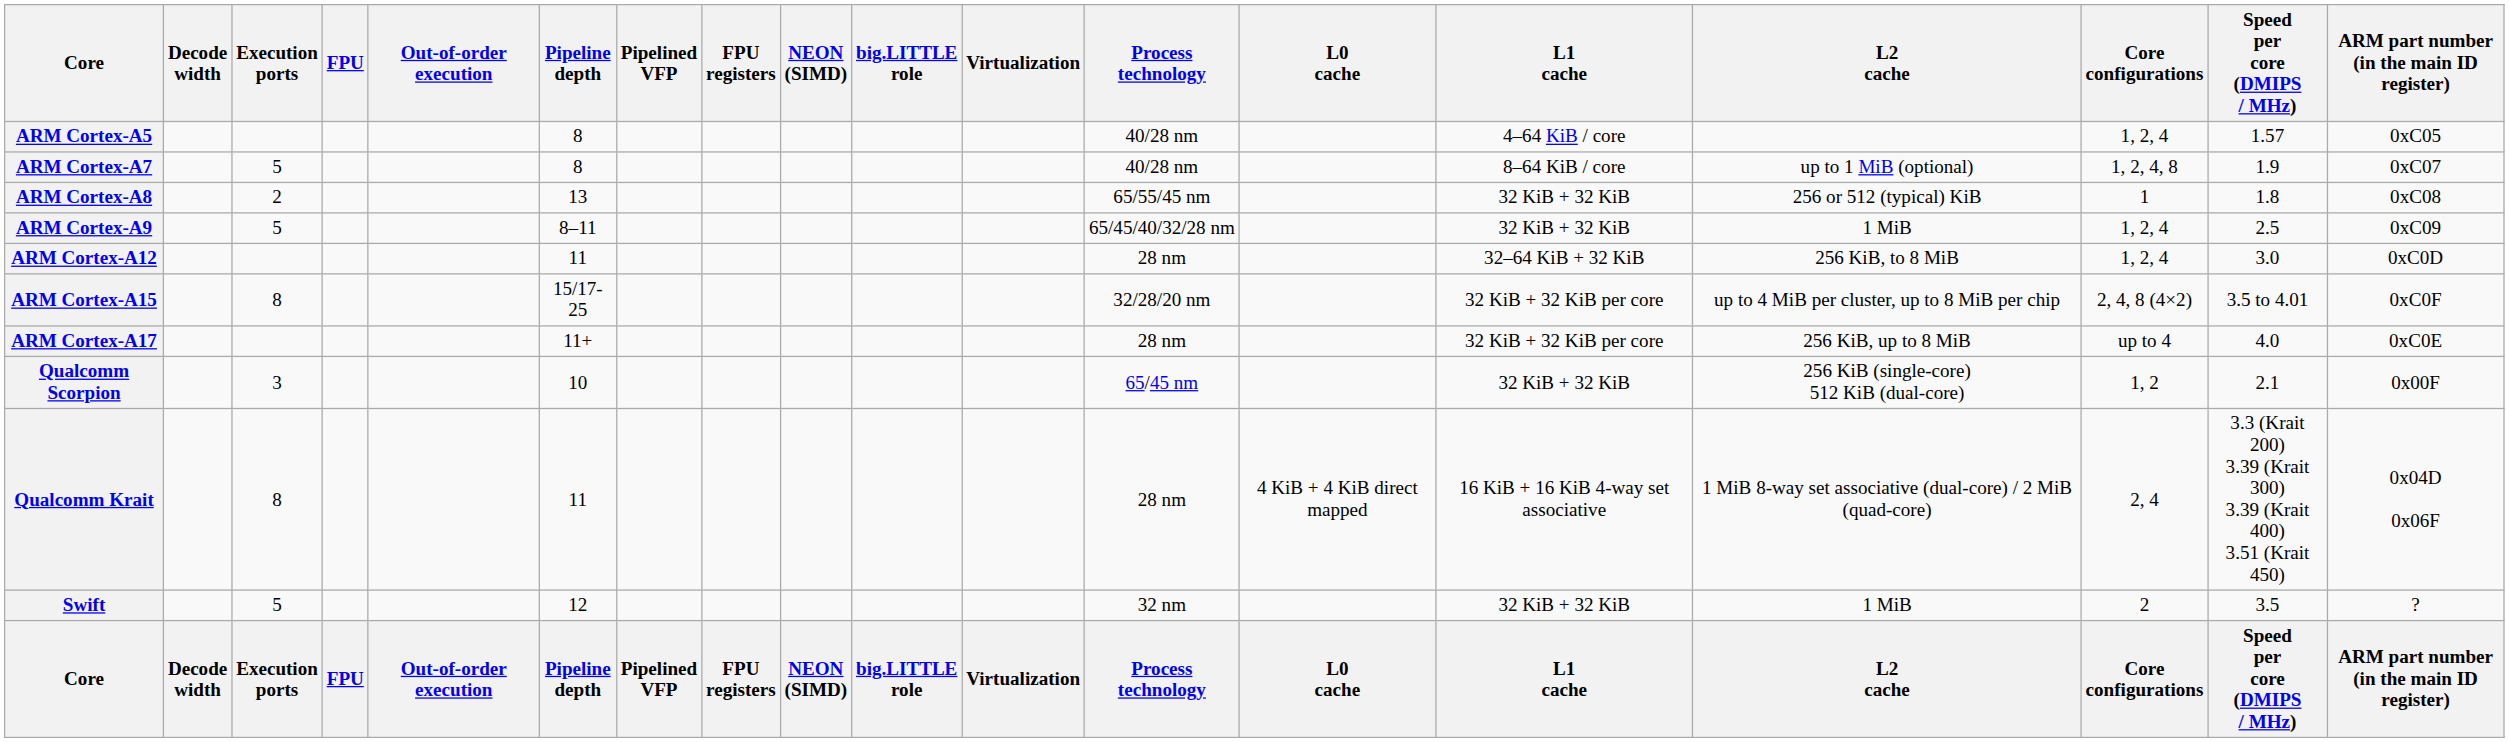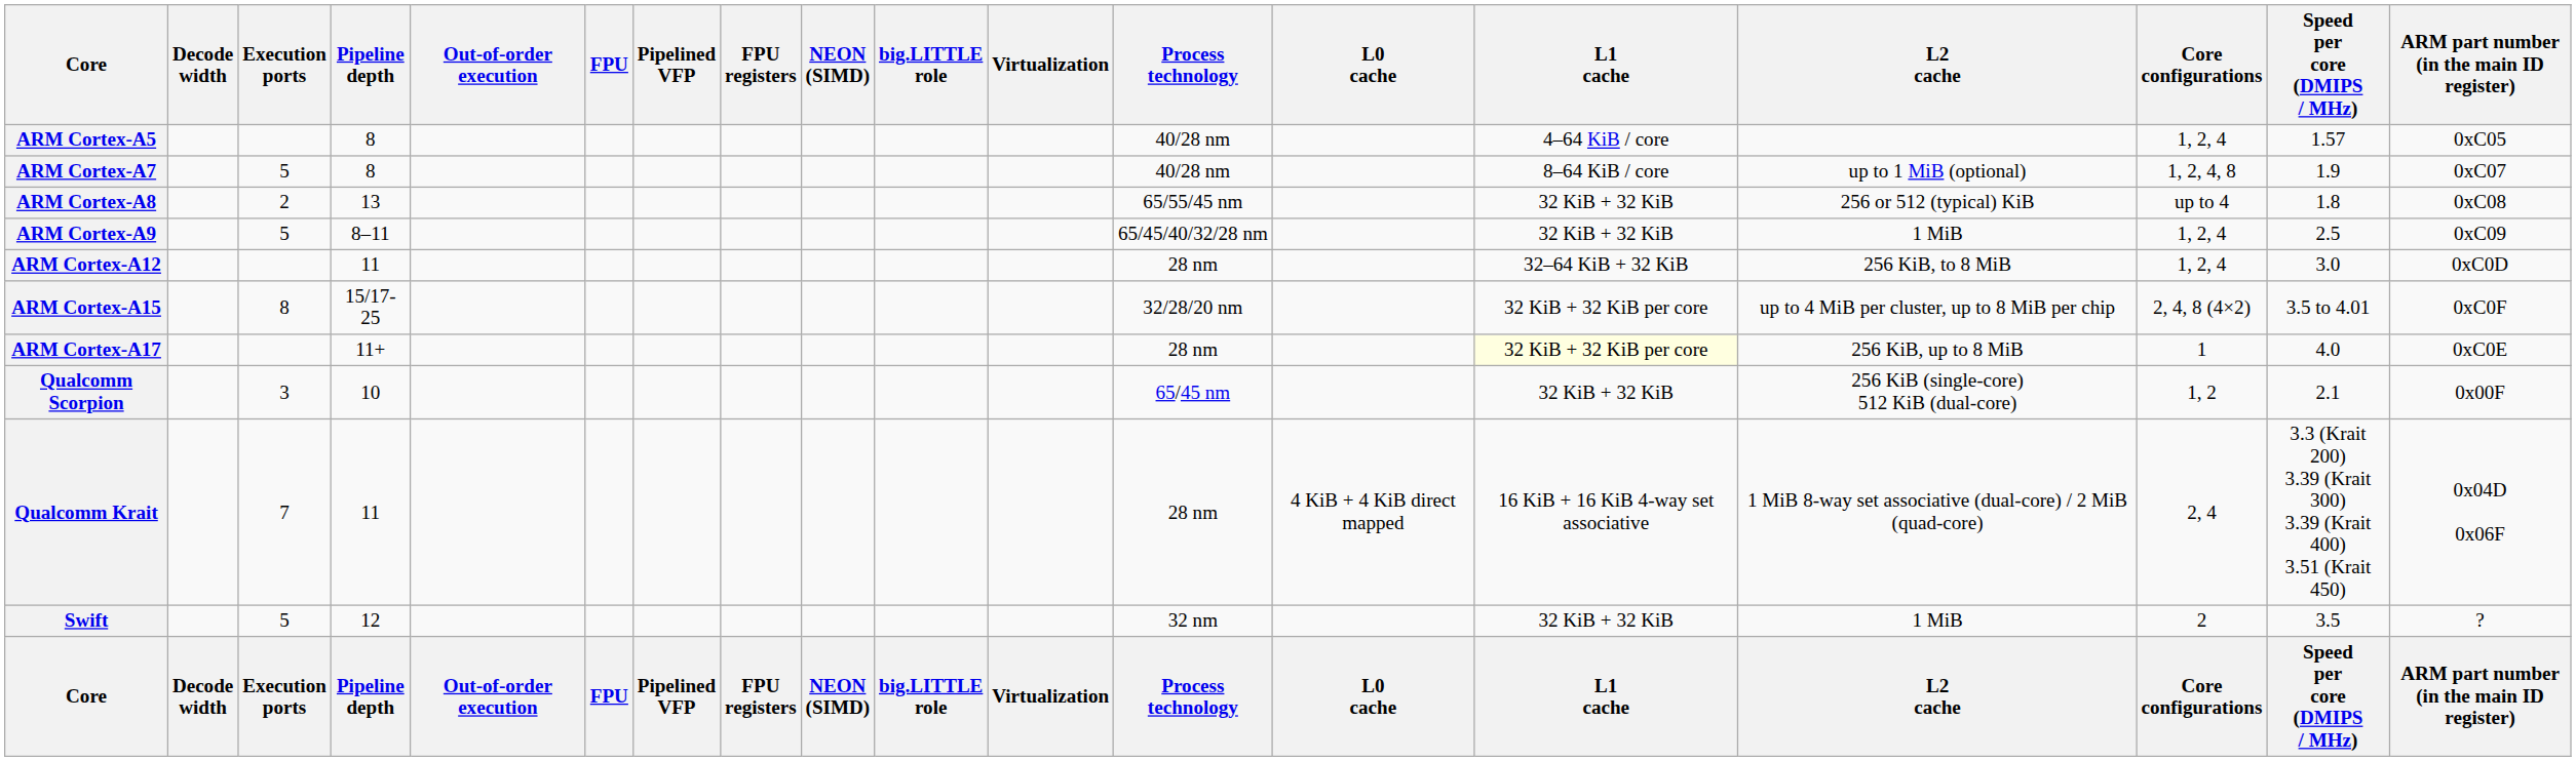columns swapped: Pipeline depth <-> FPU
ARM Cortex-A8 | Core configurations: 1 -> up to 4
ARM Cortex-A17 | L1 cache: no background -> lightyellow background
ARM Cortex-A17 | Core configurations: up to 4 -> 1
Qualcomm Krait | Execution ports: 8 -> 7
